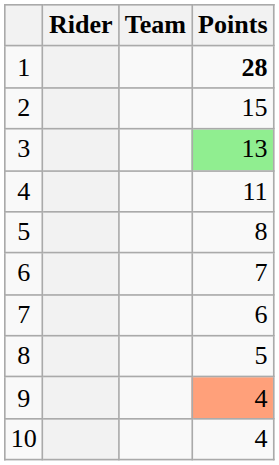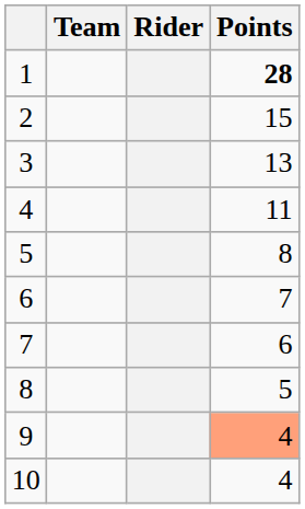columns swapped: Rider <-> Team
3 | Points: lightgreen background -> no background
